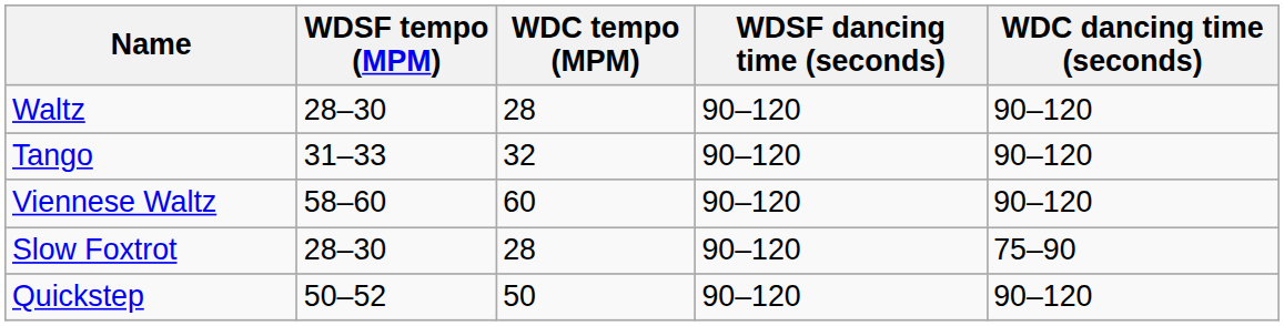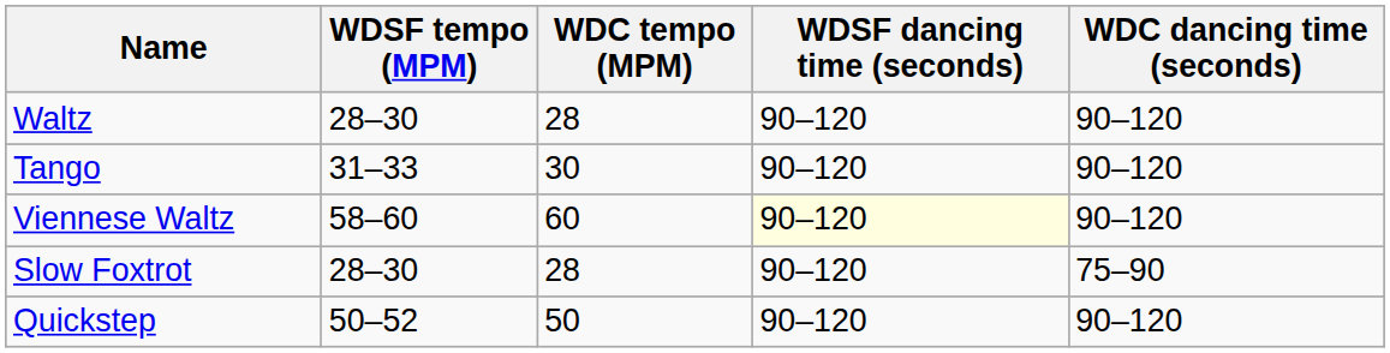Tango | WDC tempo (MPM): 32 -> 30
Viennese Waltz | WDSF dancing time (seconds): no background -> lightyellow background
